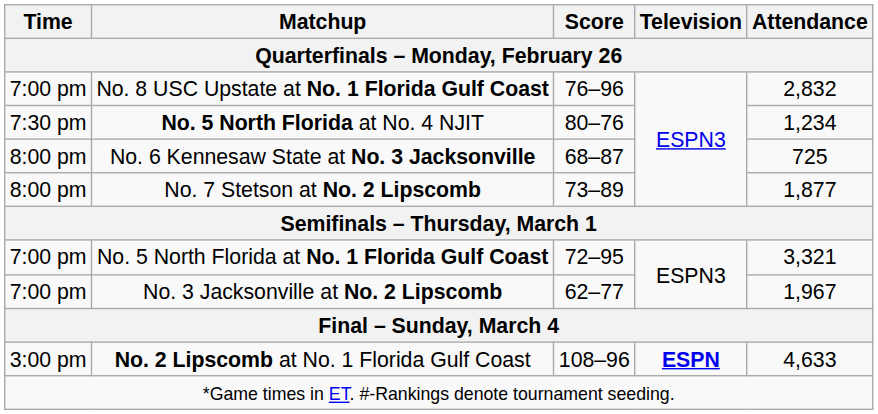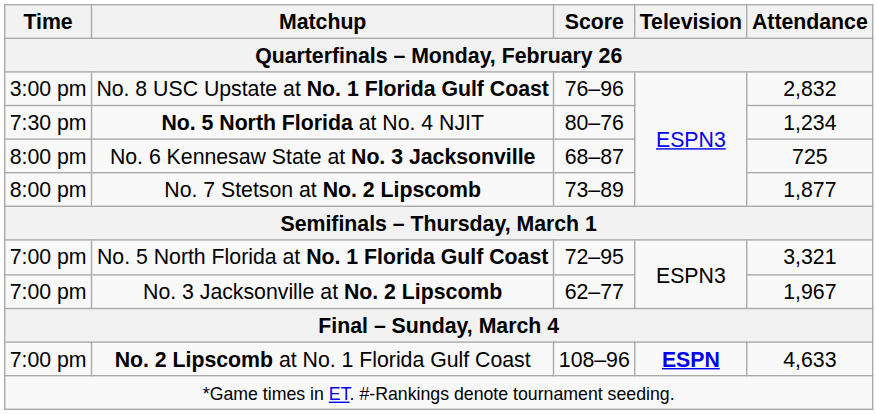No. 8 USC Upstate at No. 1 Florida Gulf Coast | Time / Quarterfinals – Monday, February 26: 7:00 pm -> 3:00 pm
No. 2 Lipscomb at No. 1 Florida Gulf Coast | Time / Quarterfinals – Monday, February 26: 3:00 pm -> 7:00 pm
